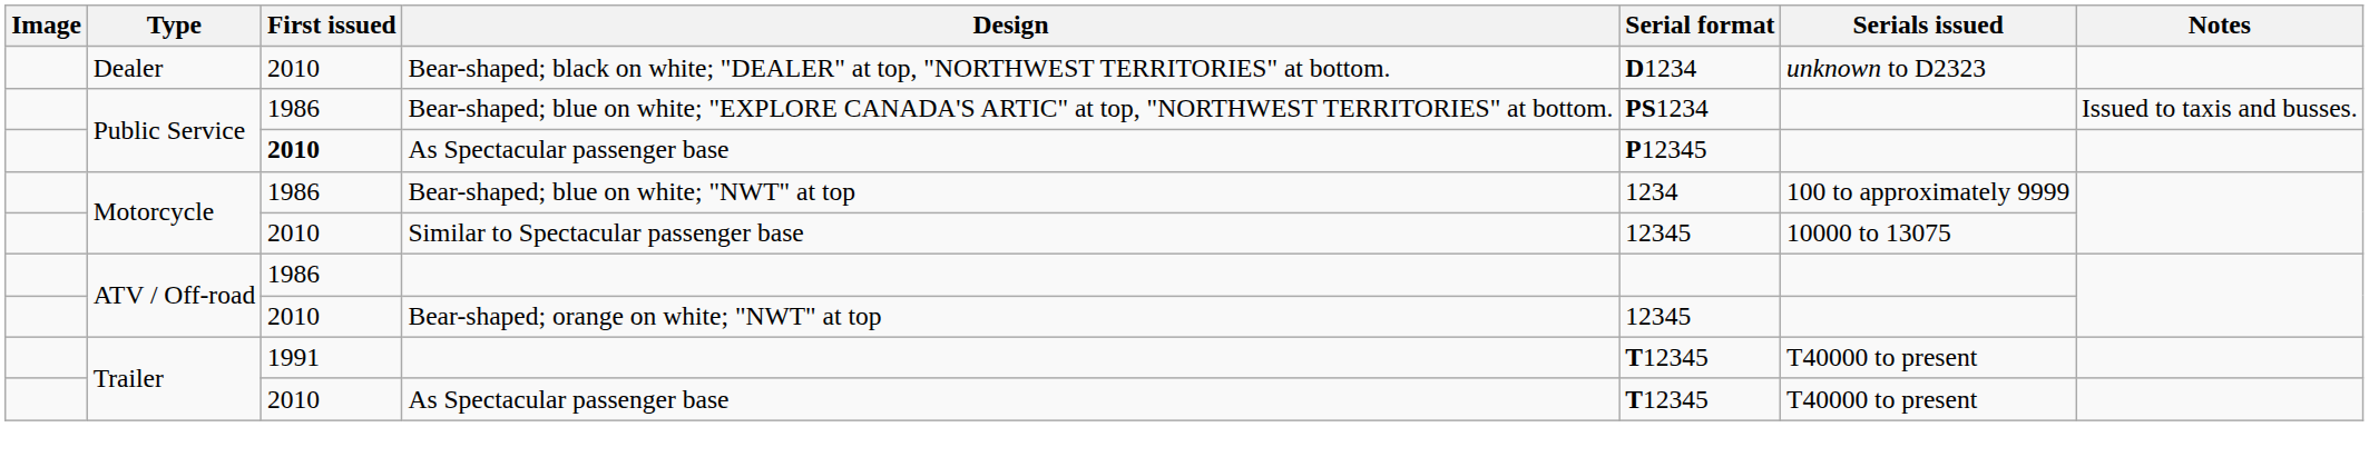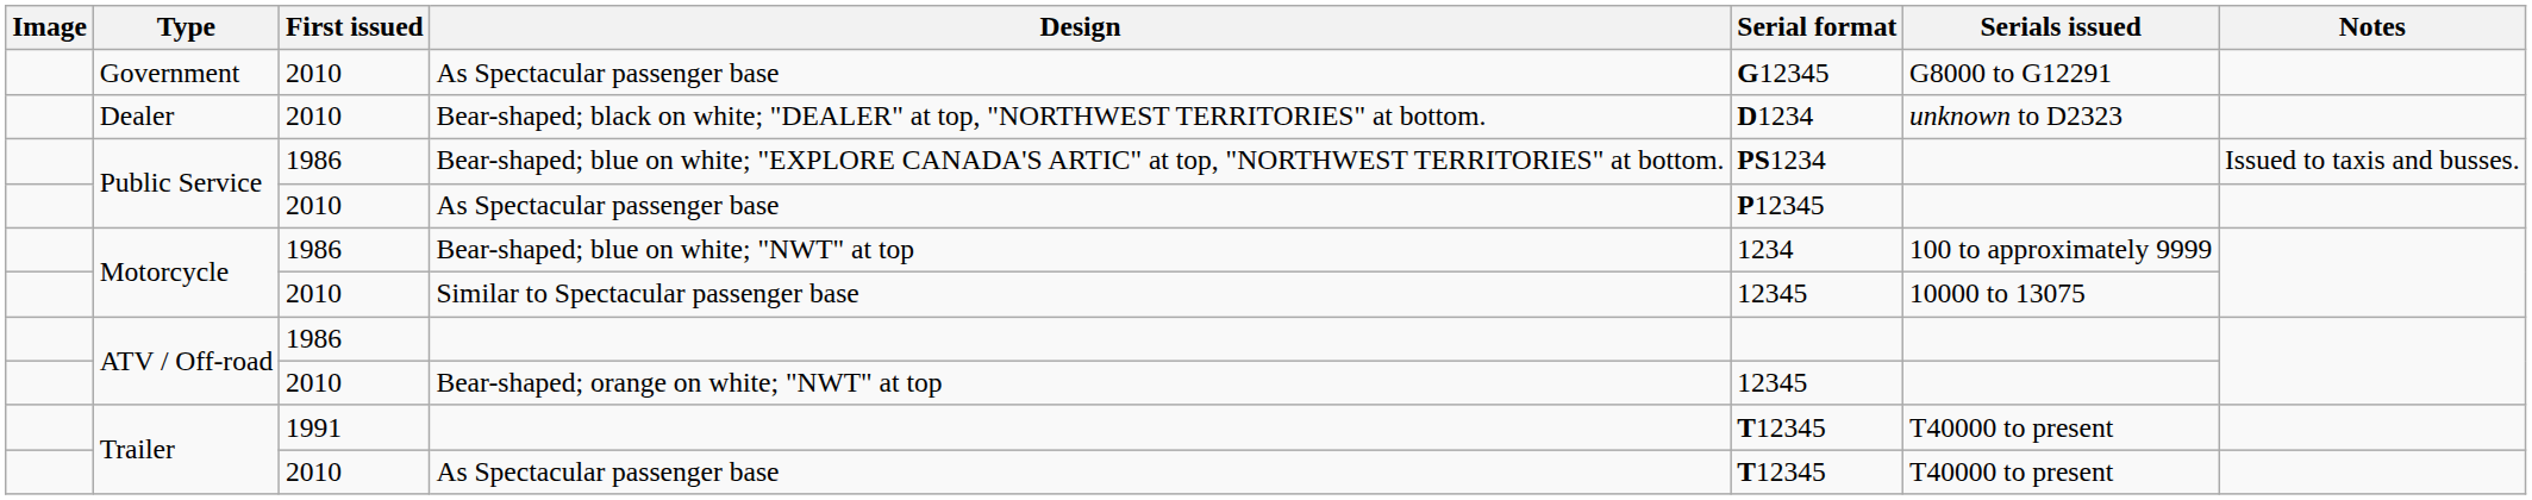+ row: Government | 2010 | As Spectacular passenger base | G12345 | G8000 to G12291
Public Service / As Spectacular passenger base | First issued: bold -> normal
